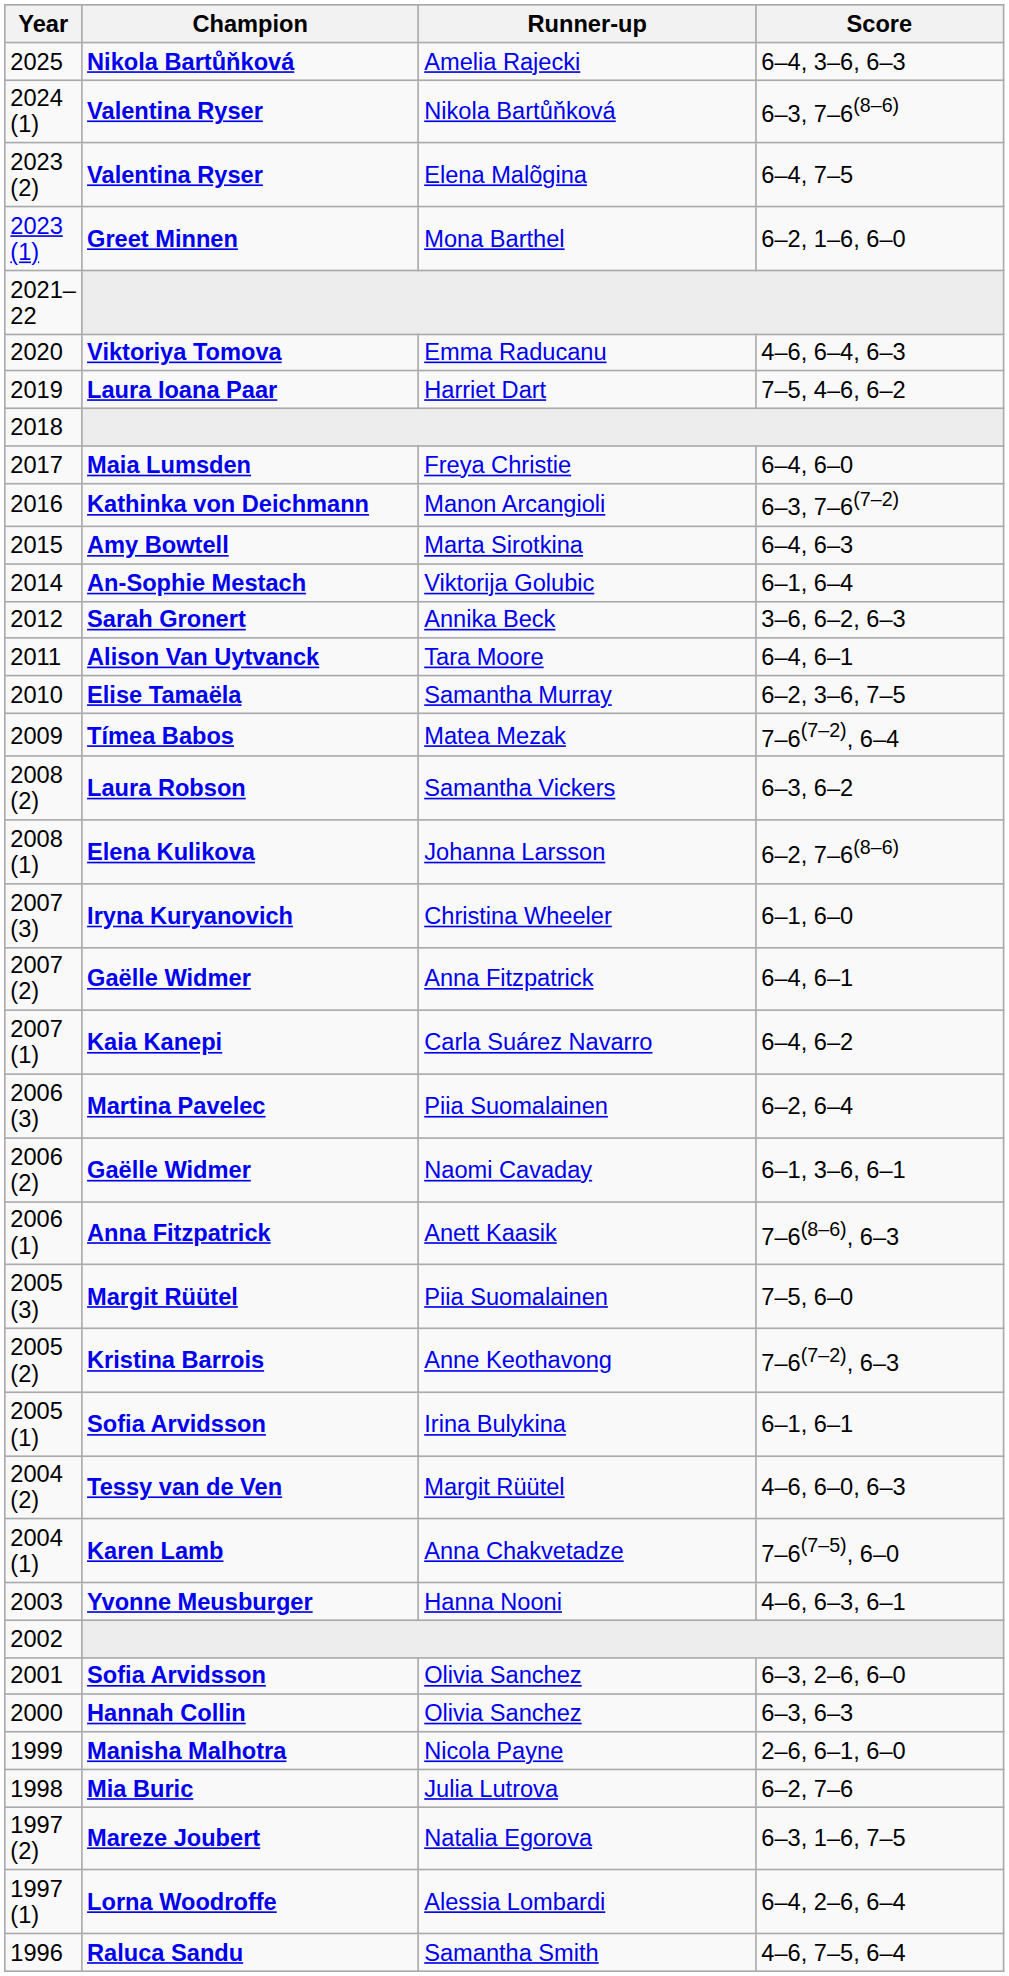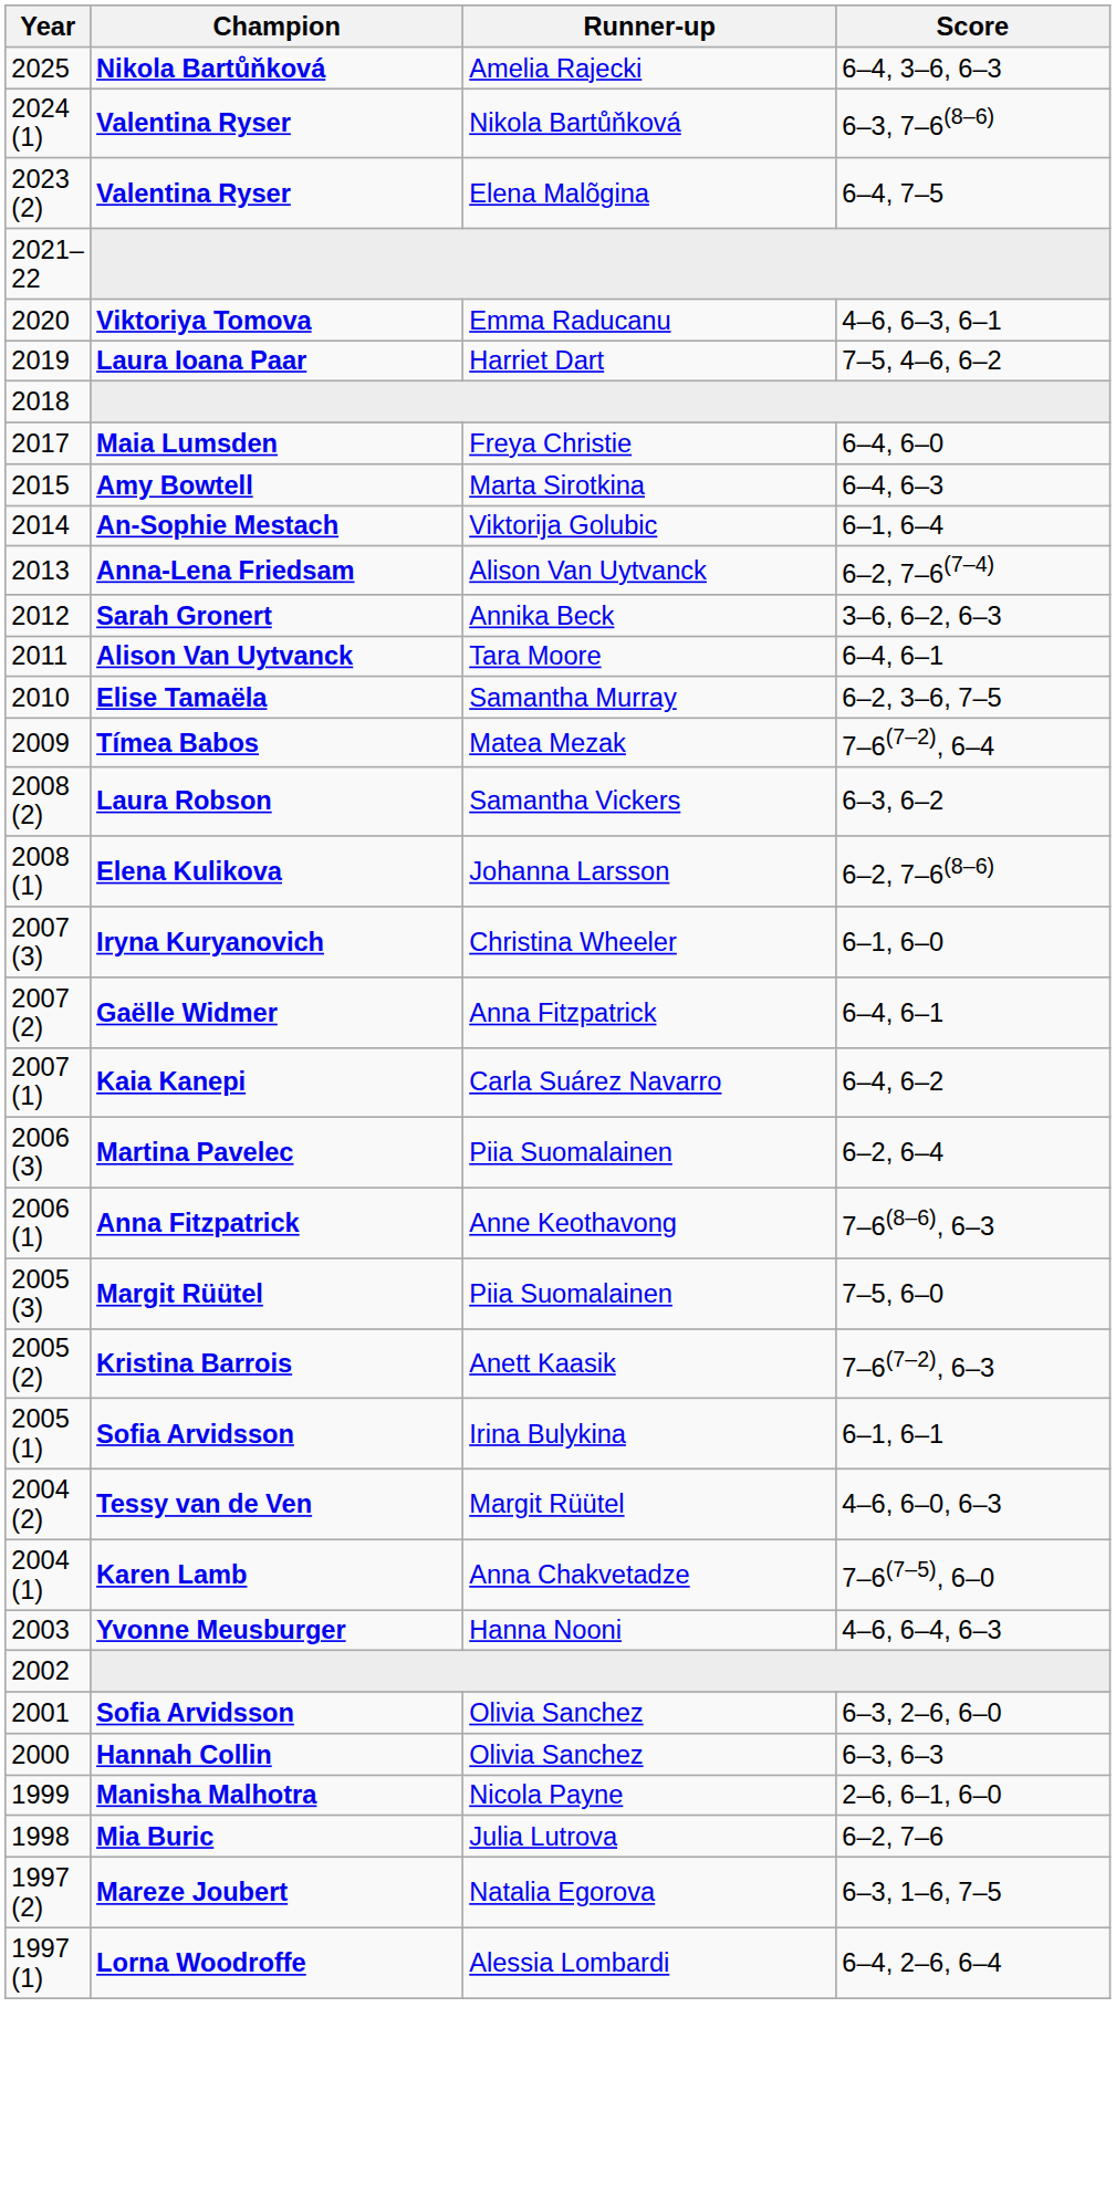- row: 2023 (1) | Greet Minnen | Mona Barthel | 6–2, 1–6, 6–0
2020 | Score: 4–6, 6–4, 6–3 -> 4–6, 6–3, 6–1
- row: 2016 | Kathinka von Deichmann | Manon Arcangioli | 6–3, 7–6(7–2)
+ row: 2013 | Anna-Lena Friedsam | Alison Van Uytvanck | 6–2, 7–6(7–4)
- row: 2006 (2) | Gaëlle Widmer | Naomi Cavaday | 6–1, 3–6, 6–1
2006 (1) | Runner-up: Anett Kaasik -> Anne Keothavong
2005 (2) | Runner-up: Anne Keothavong -> Anett Kaasik
2003 | Score: 4–6, 6–3, 6–1 -> 4–6, 6–4, 6–3
- row: 1996 | Raluca Sandu | Samantha Smith | 4–6, 7–5, 6–4
